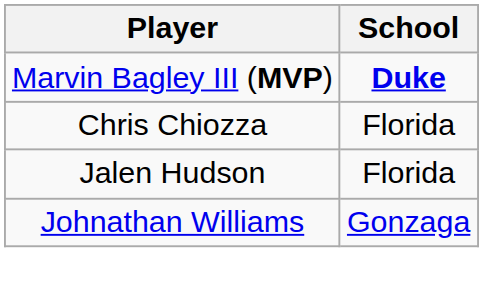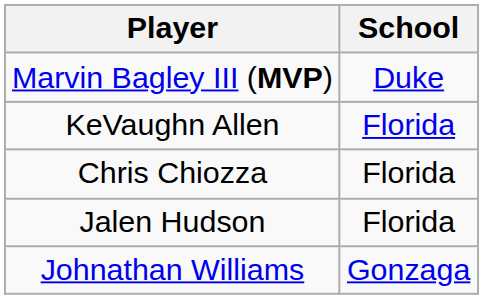Marvin Bagley III (MVP) | School: bold -> normal
+ row: KeVaughn Allen | Florida
